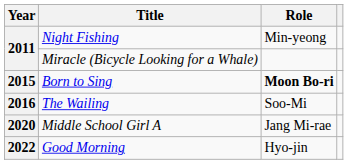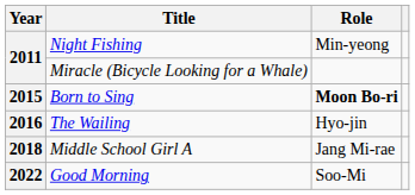The Wailing | Role: Soo-Mi -> Hyo-jin
Middle School Girl A | Year: 2020 -> 2018
Good Morning | Role: Hyo-jin -> Soo-Mi
